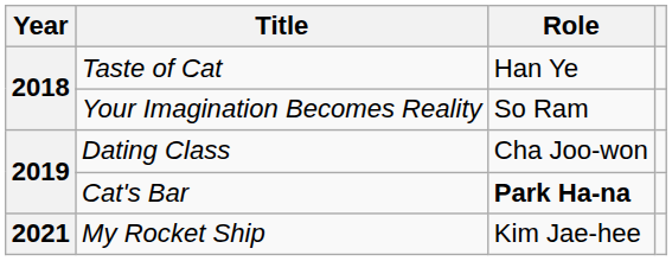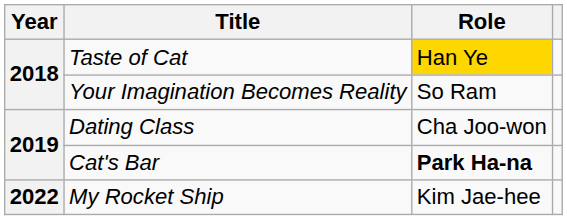Taste of Cat | Role: no background -> gold background
My Rocket Ship | Year: 2021 -> 2022
